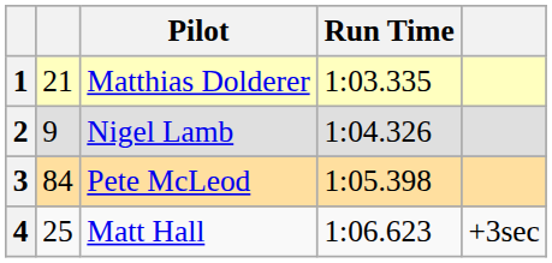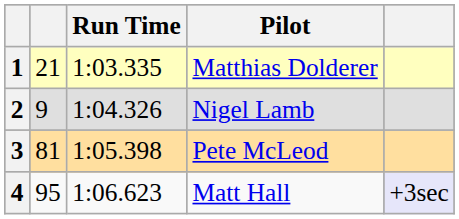columns swapped: Pilot <-> Run Time
3 | column 2: 84 -> 81
4 | column 2: 25 -> 95
4 | column 5: no background -> lavender background
